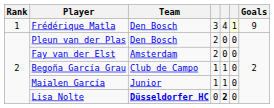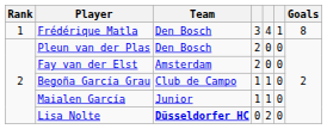Frédérique Matla | column 6: lightyellow background -> no background
Frédérique Matla | Goals: 9 -> 8
Lisa Nolte | column 5: bold -> normal
